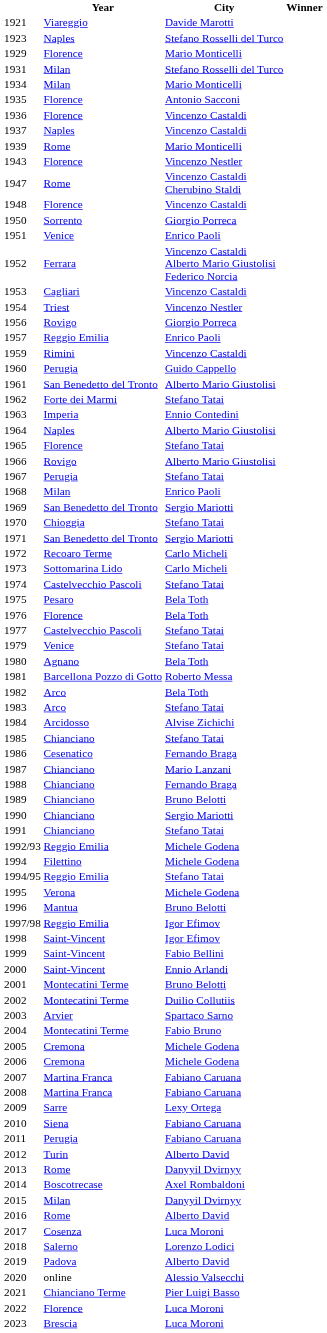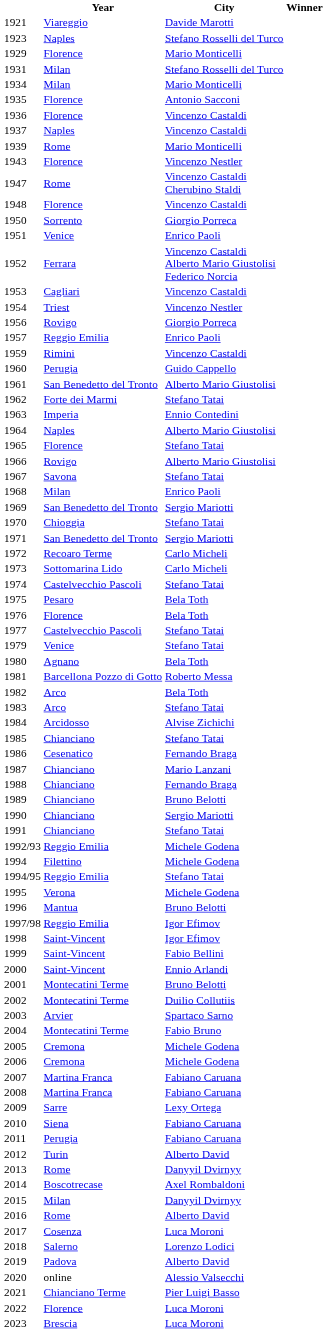1967 | Year: Perugia -> Savona
